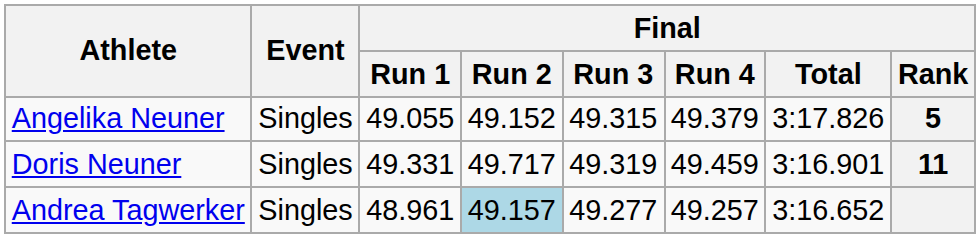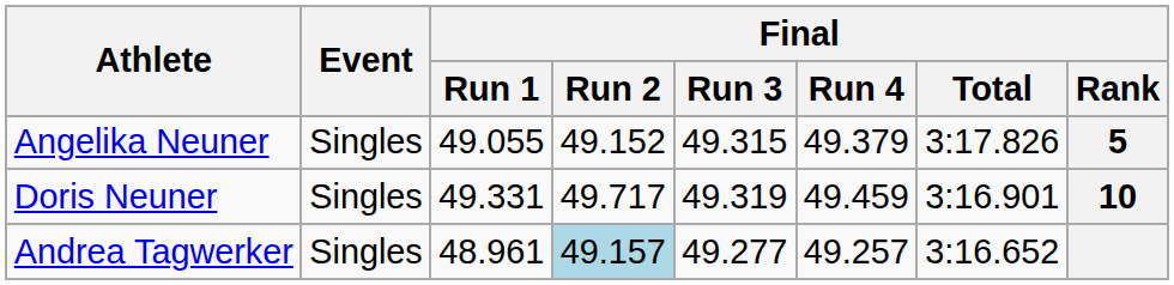Doris Neuner | Final / Rank: 11 -> 10
